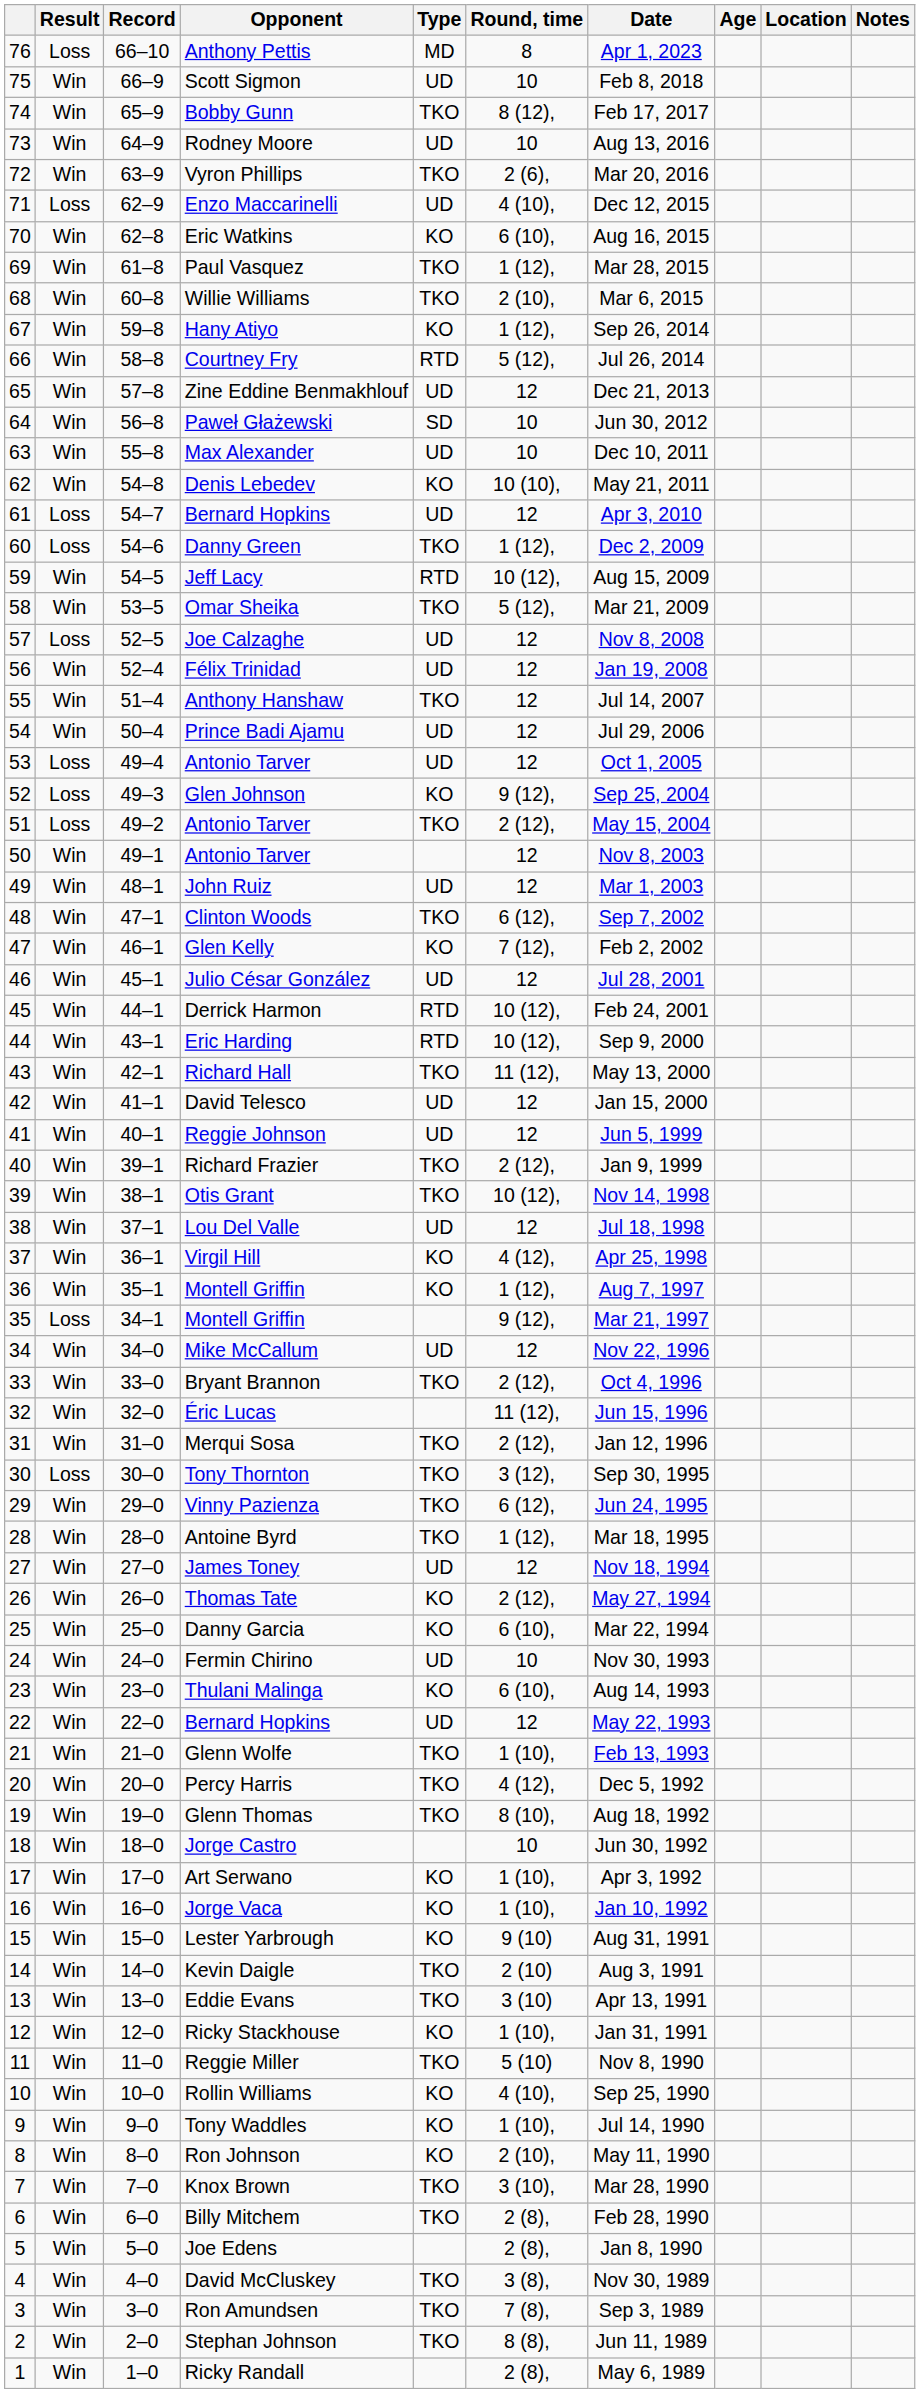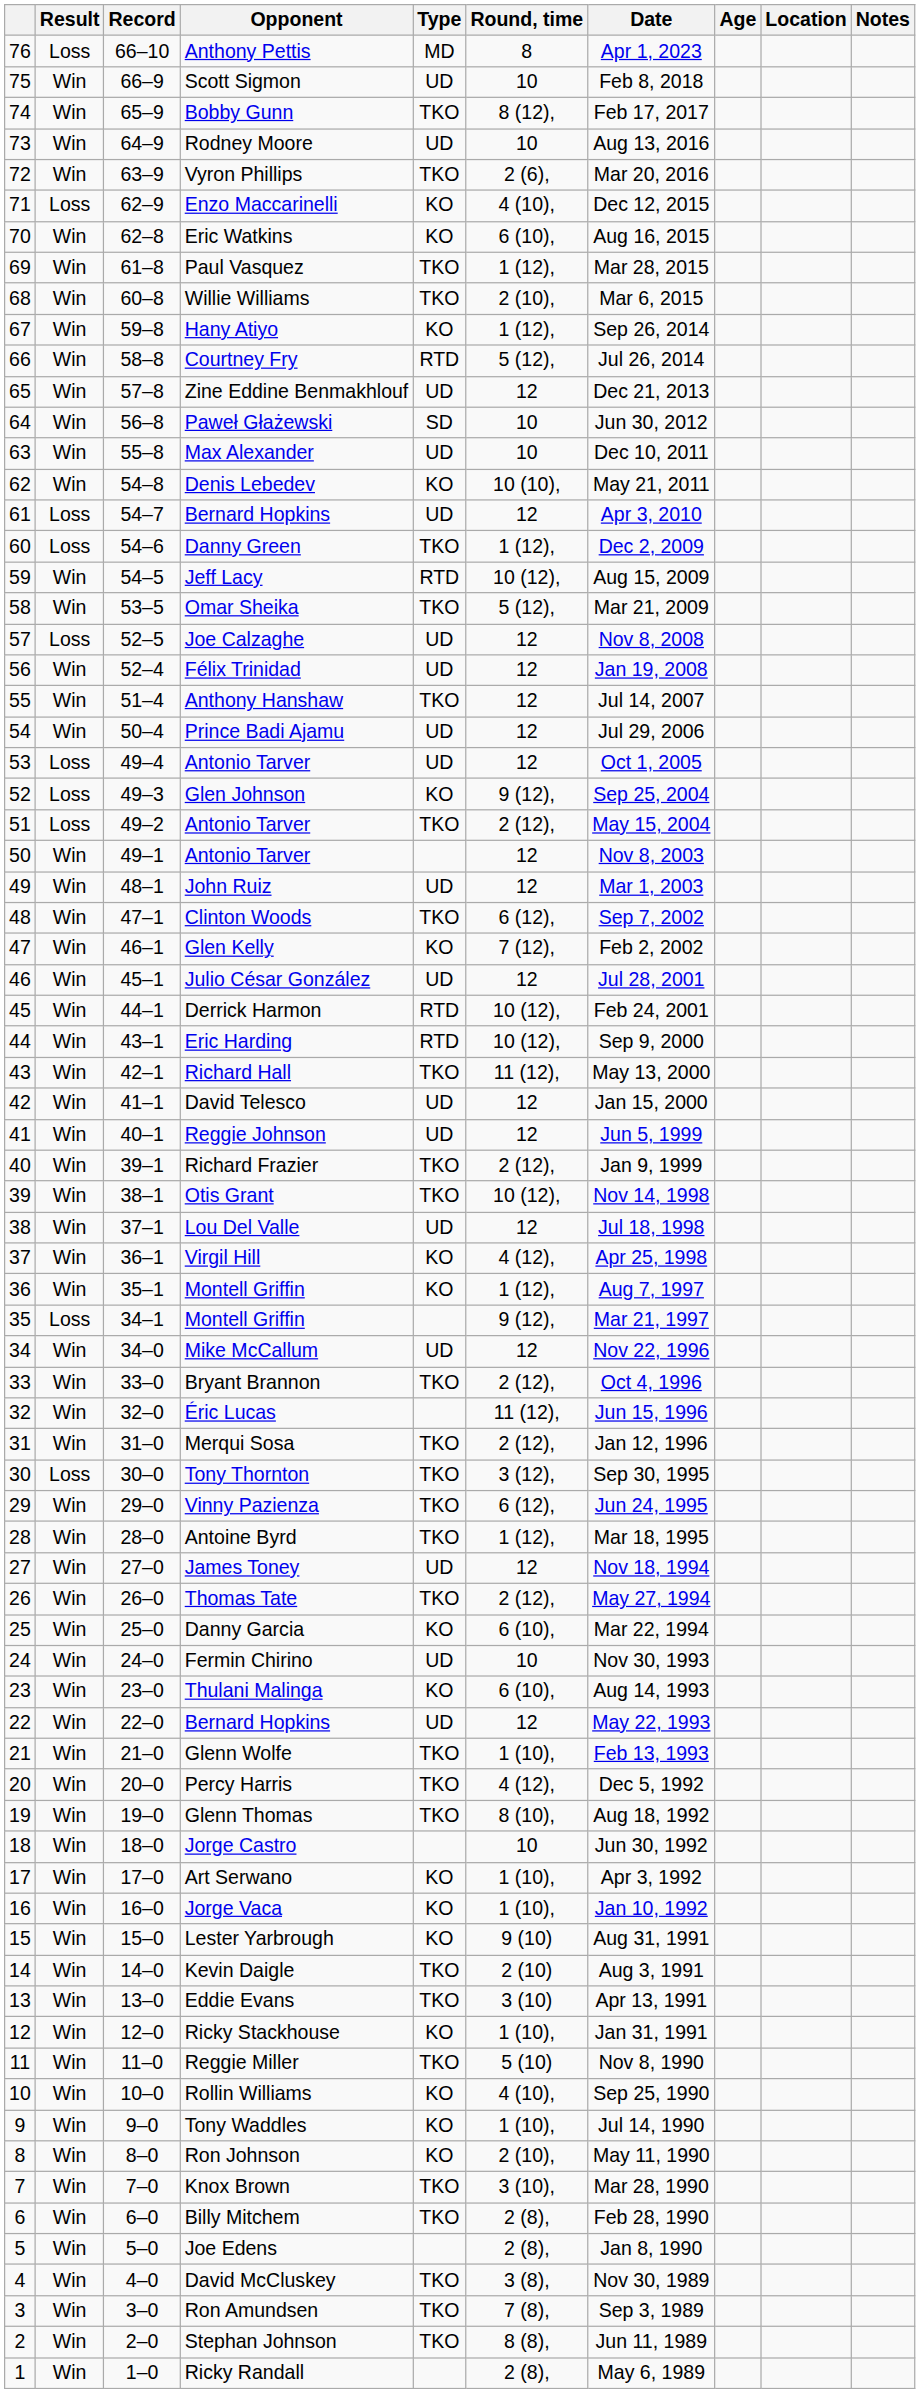Enzo Maccarinelli | Type: UD -> KO
Thomas Tate | Type: KO -> TKO
